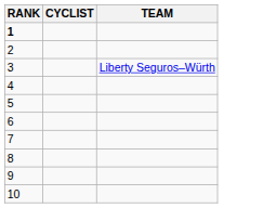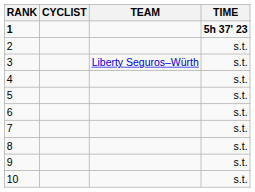+ column: TIME | 5h 37' 23 | s.t. | s.t. | s.t. | s.t. | s.t. | s.t. | s.t. | s.t. | s.t.
